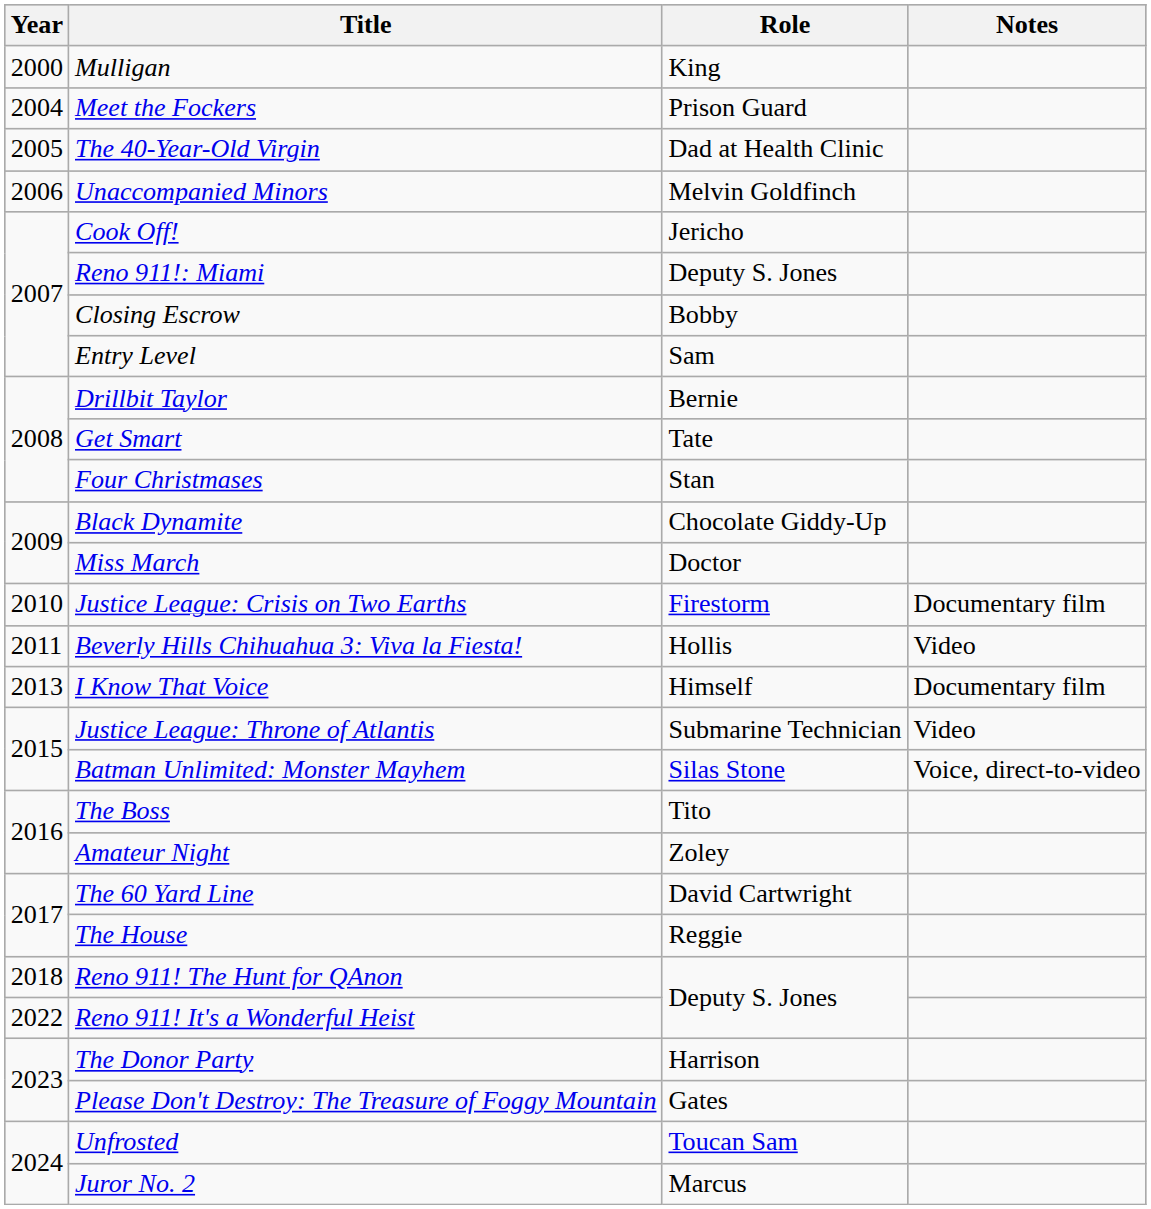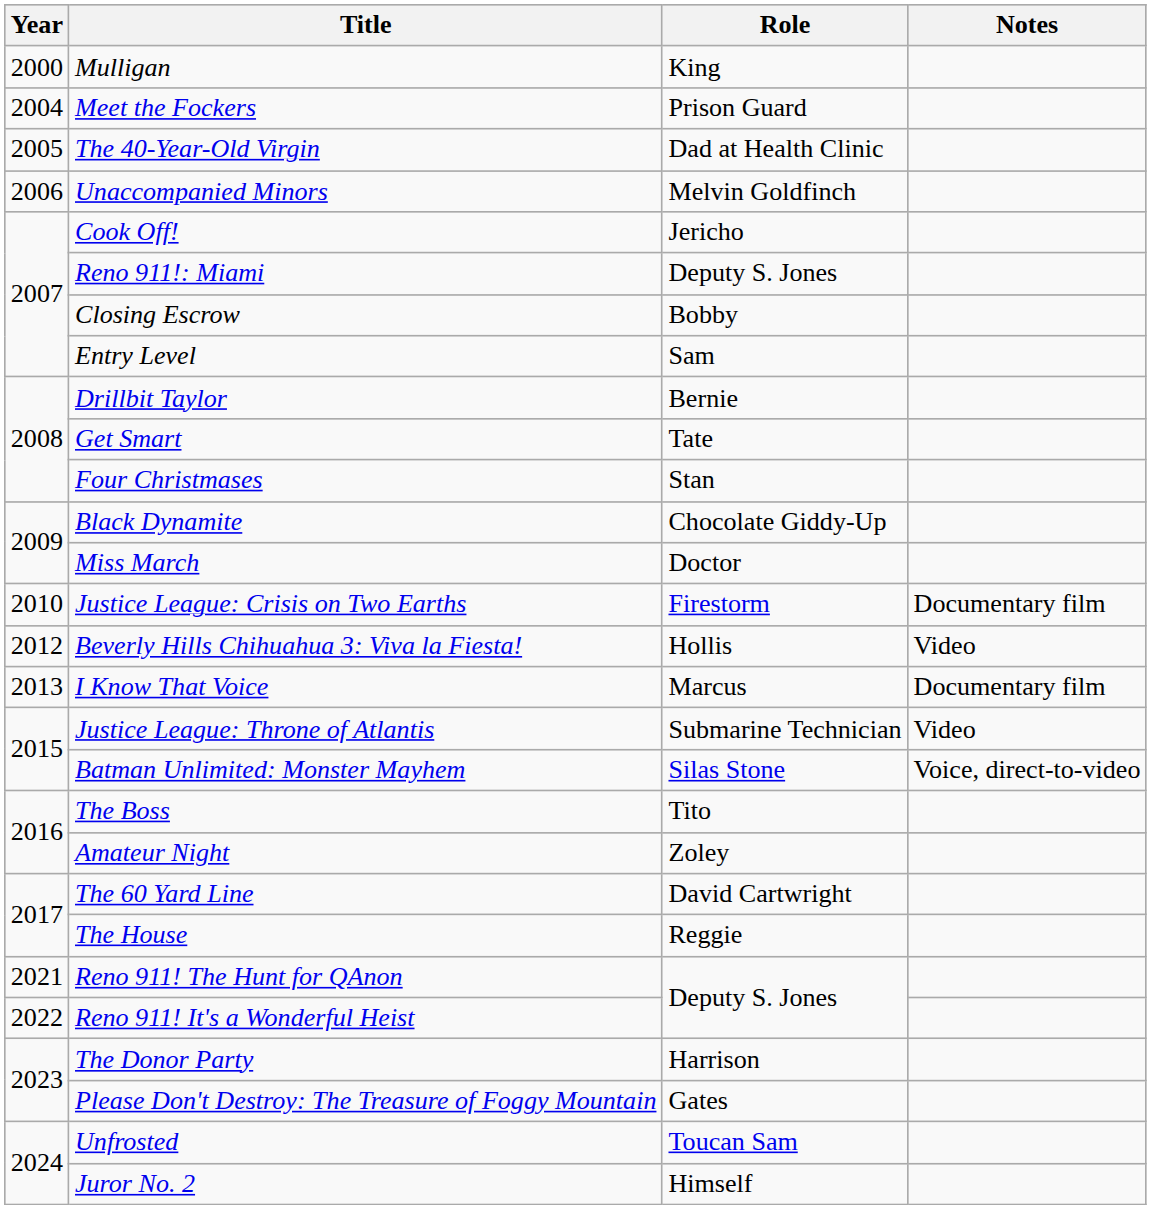Beverly Hills Chihuahua 3: Viva la Fiesta! | Year: 2011 -> 2012
I Know That Voice | Role: Himself -> Marcus
Reno 911! The Hunt for QAnon | Year: 2018 -> 2021
Juror No. 2 | Role: Marcus -> Himself
